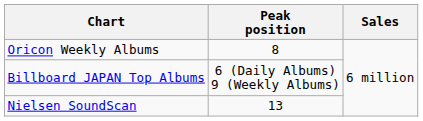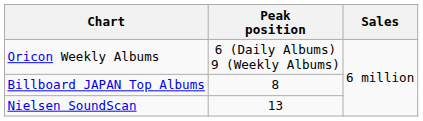Oricon Weekly Albums | Peak position: 8 -> 6 (Daily Albums) 9 (Weekly Albums)
Billboard JAPAN Top Albums | Peak position: 6 (Daily Albums) 9 (Weekly Albums) -> 8
